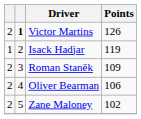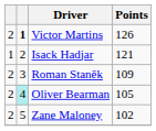Isack Hadjar | Points: 119 -> 121
Oliver Bearman | column 2: no background -> paleturquoise background
Oliver Bearman | Points: 106 -> 105
